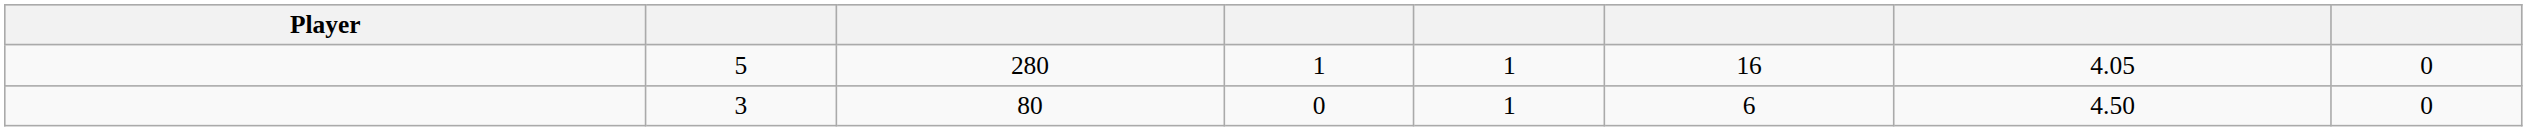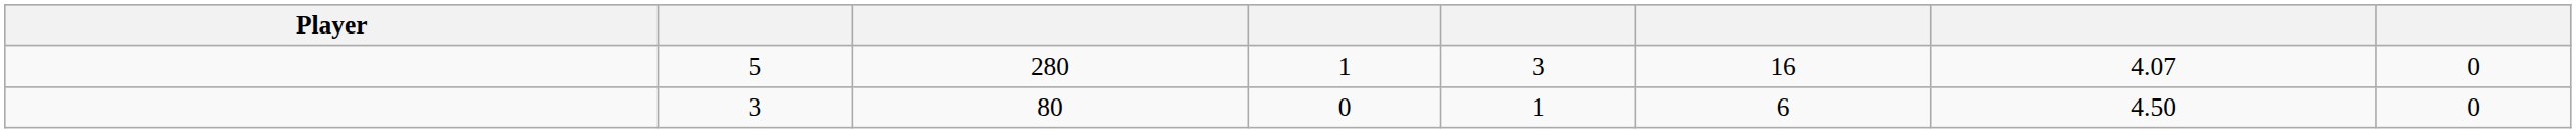5 | column 5: 1 -> 3
5 | column 7: 4.05 -> 4.07
